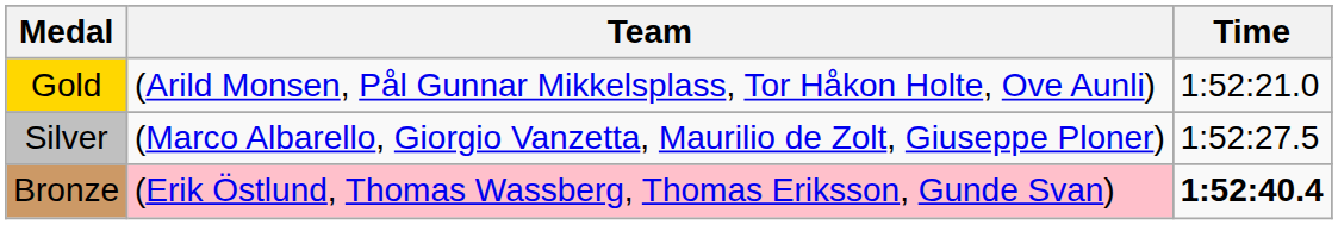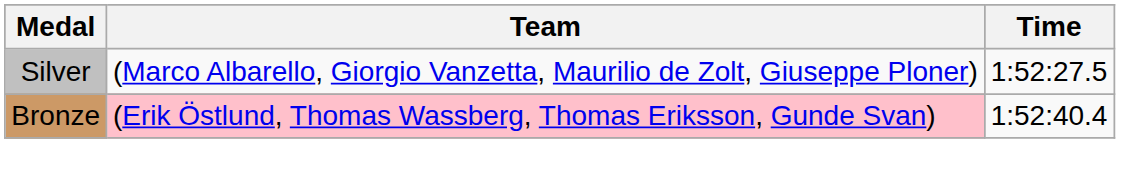- row: Gold | (Arild Monsen, Pål Gunnar Mikkelsplass, Tor Håkon Holte, Ove Aunli) | 1:52:21.0
Bronze | Time: bold -> normal
